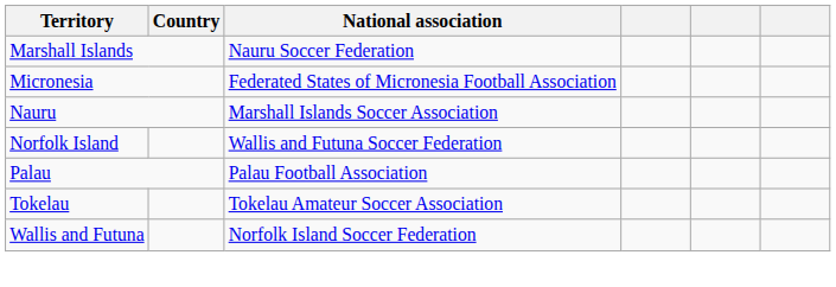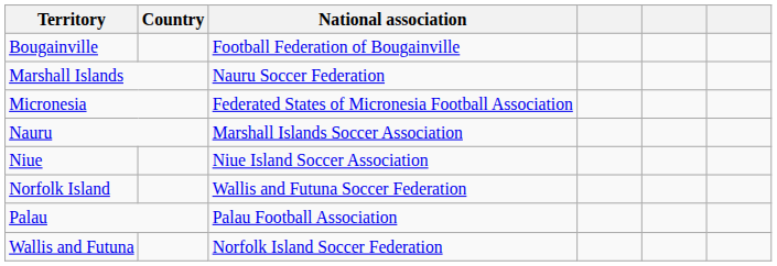+ row: Bougainville | Football Federation of Bougainville
+ row: Niue | Niue Island Soccer Association
- row: Tokelau | Tokelau Amateur Soccer Association
